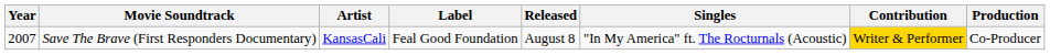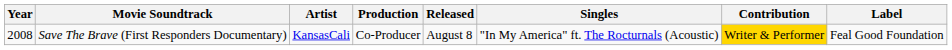columns swapped: Label <-> Production
Save The Brave (First Responders Documentary) | Year: 2007 -> 2008
